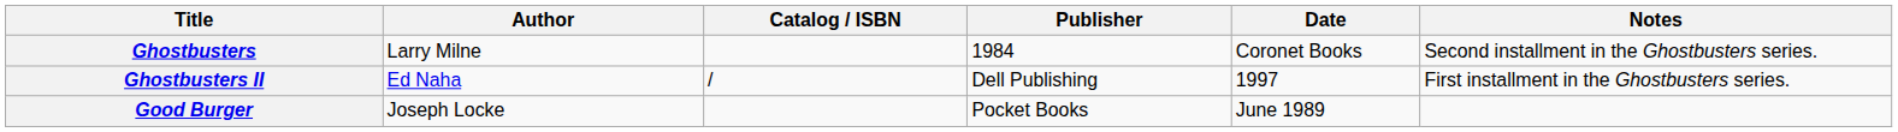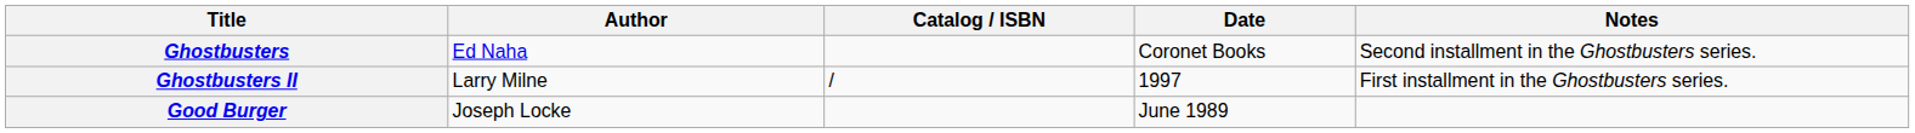- column: Publisher | 1984 | Dell Publishing | Pocket Books
Ghostbusters | Author: Larry Milne -> Ed Naha
Ghostbusters II | Author: Ed Naha -> Larry Milne
